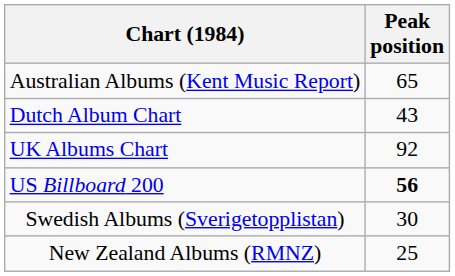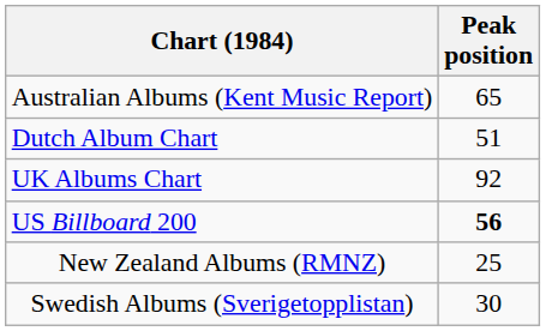Dutch Album Chart | Peak position: 43 -> 51
rows swapped: Swedish Albums (Sverigetopplistan) <-> New Zealand Albums (RMNZ)
